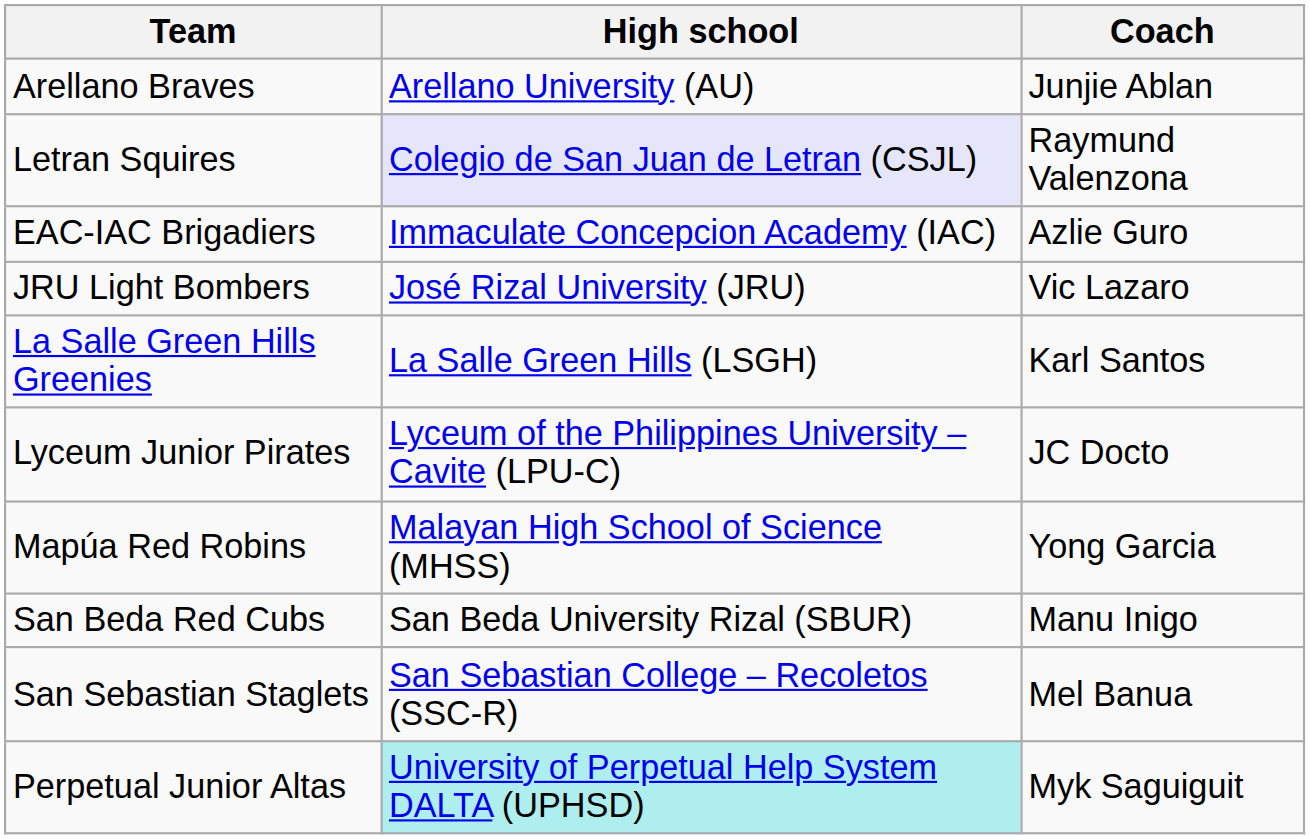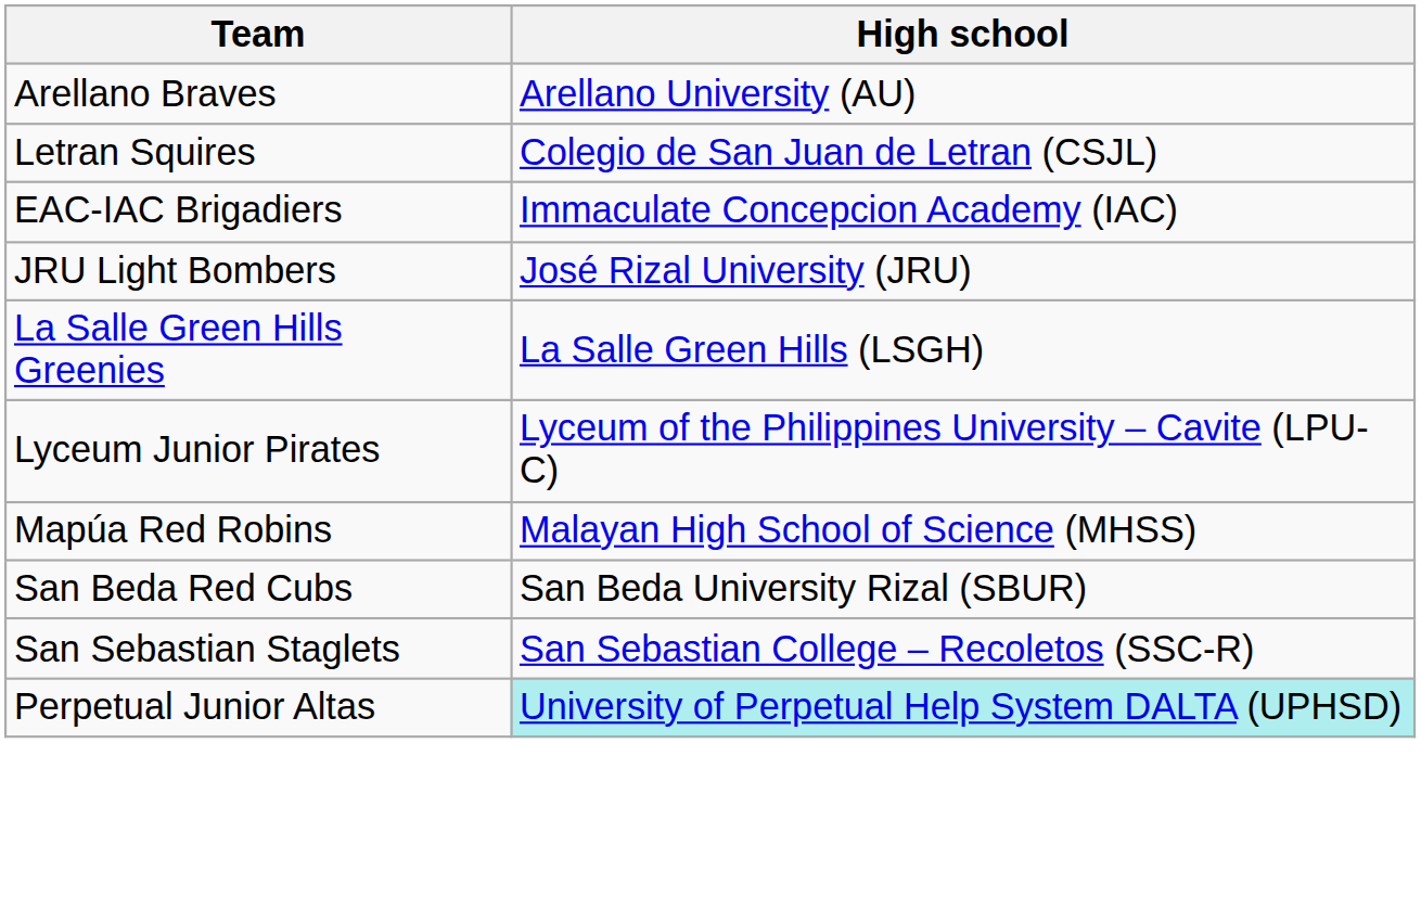- column: Coach | Junjie Ablan | Raymund Valenzona | Azlie Guro | Vic Lazaro | Karl Santos | JC Docto | Yong Garcia | Manu Inigo | Mel Banua | Myk Saguiguit
Letran Squires | High school: lavender background -> no background
